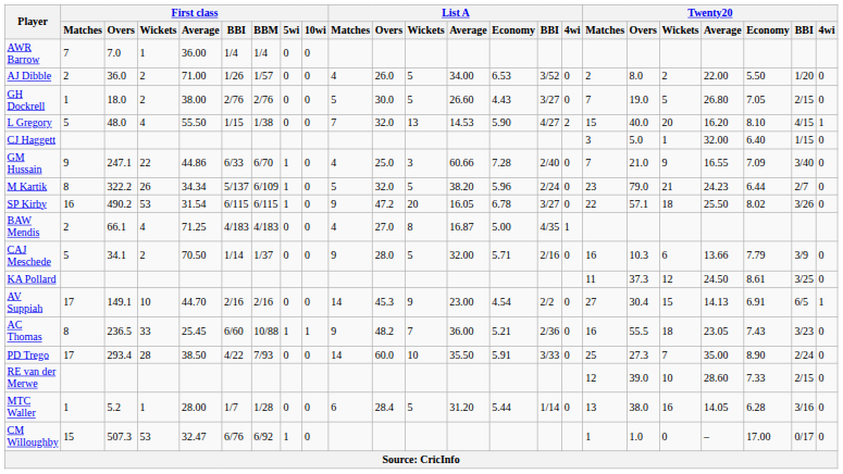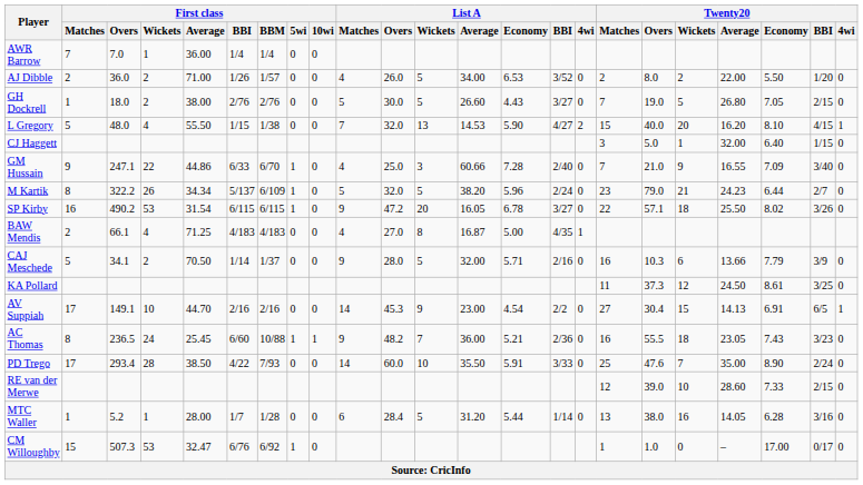AC Thomas | First class / Wickets: 33 -> 24
PD Trego | Twenty20 / Overs: 27.3 -> 47.6
